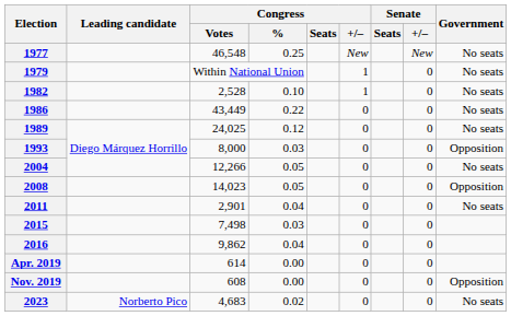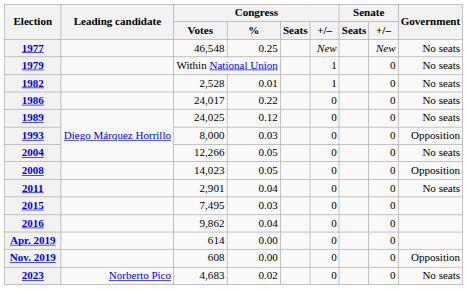1982 | Congress / %: 0.10 -> 0.01
1986 | Congress / Votes: 43,449 -> 24,017
2015 | Congress / Votes: 7,498 -> 7,495
